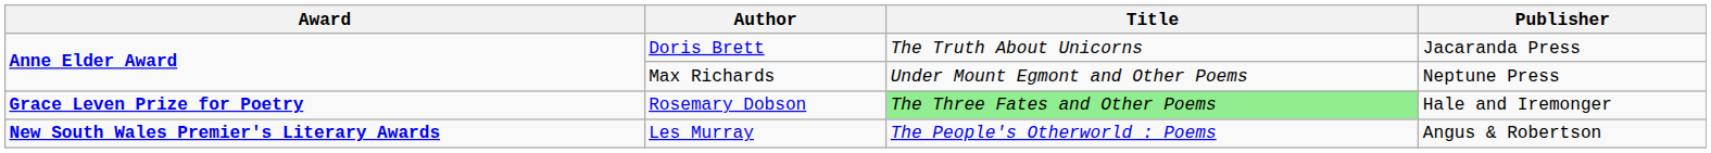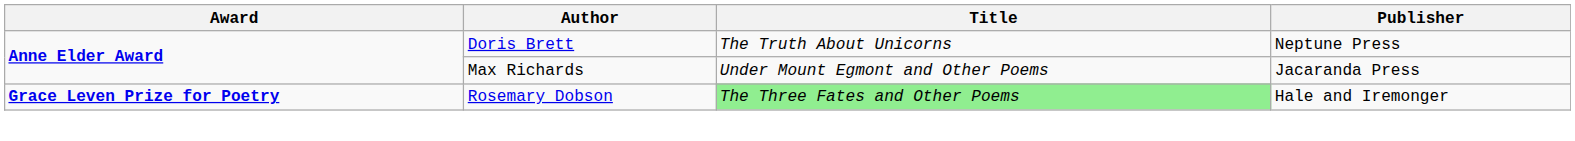Doris Brett | Publisher: Jacaranda Press -> Neptune Press
Max Richards | Publisher: Neptune Press -> Jacaranda Press
- row: New South Wales Premier's Literary Awards | Les Murray | The People's Otherworld : Poems | Angus & Robertson
